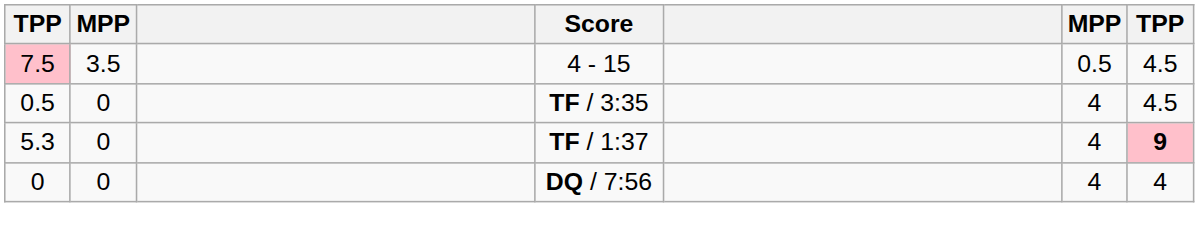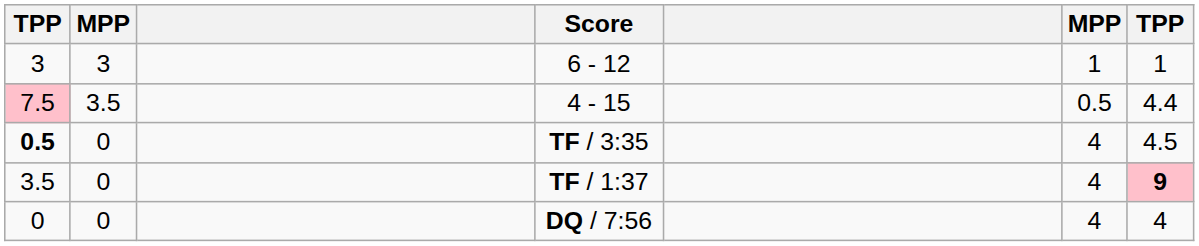+ row: 3 | 3 | 6 - 12 | 1 | 1
4 - 15 | column 7: 4.5 -> 4.4
TF / 3:35 | column 1: normal -> bold
TF / 1:37 | column 1: 5.3 -> 3.5
